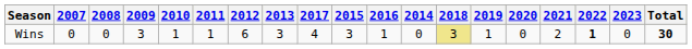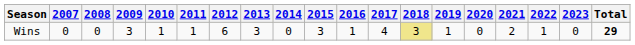columns swapped: 2014 <-> 2017
Wins | 2022: bold -> normal
Wins | Total: 30 -> 29
